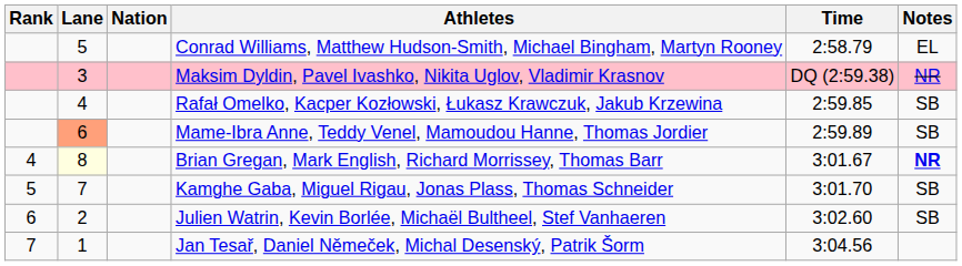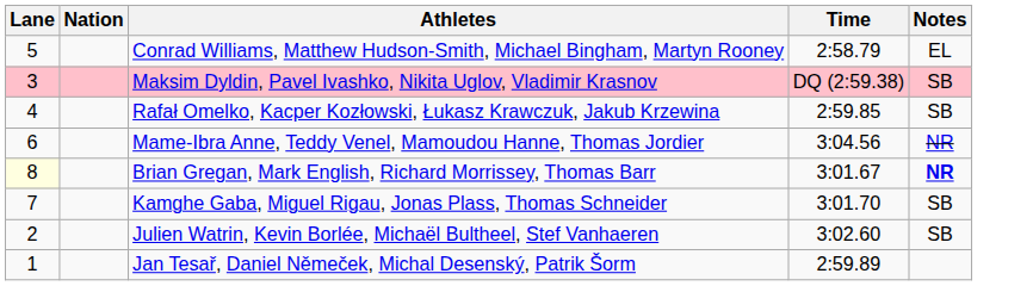- column: Rank | 4 | 5 | 6 | 7
Maksim Dyldin, Pavel Ivashko, Nikita Uglov, Vladimir Krasnov | Notes: NR -> SB
Mame-Ibra Anne, Teddy Venel, Mamoudou Hanne, Thomas Jordier | Lane: lightsalmon background -> no background
Mame-Ibra Anne, Teddy Venel, Mamoudou Hanne, Thomas Jordier | Time: 2:59.89 -> 3:04.56
Mame-Ibra Anne, Teddy Venel, Mamoudou Hanne, Thomas Jordier | Notes: SB -> NR
Jan Tesař, Daniel Němeček, Michal Desenský, Patrik Šorm | Time: 3:04.56 -> 2:59.89
